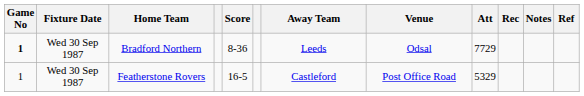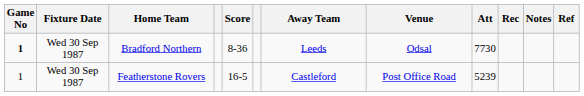Bradford Northern | Att: 7729 -> 7730
Featherstone Rovers | Att: 5329 -> 5239
